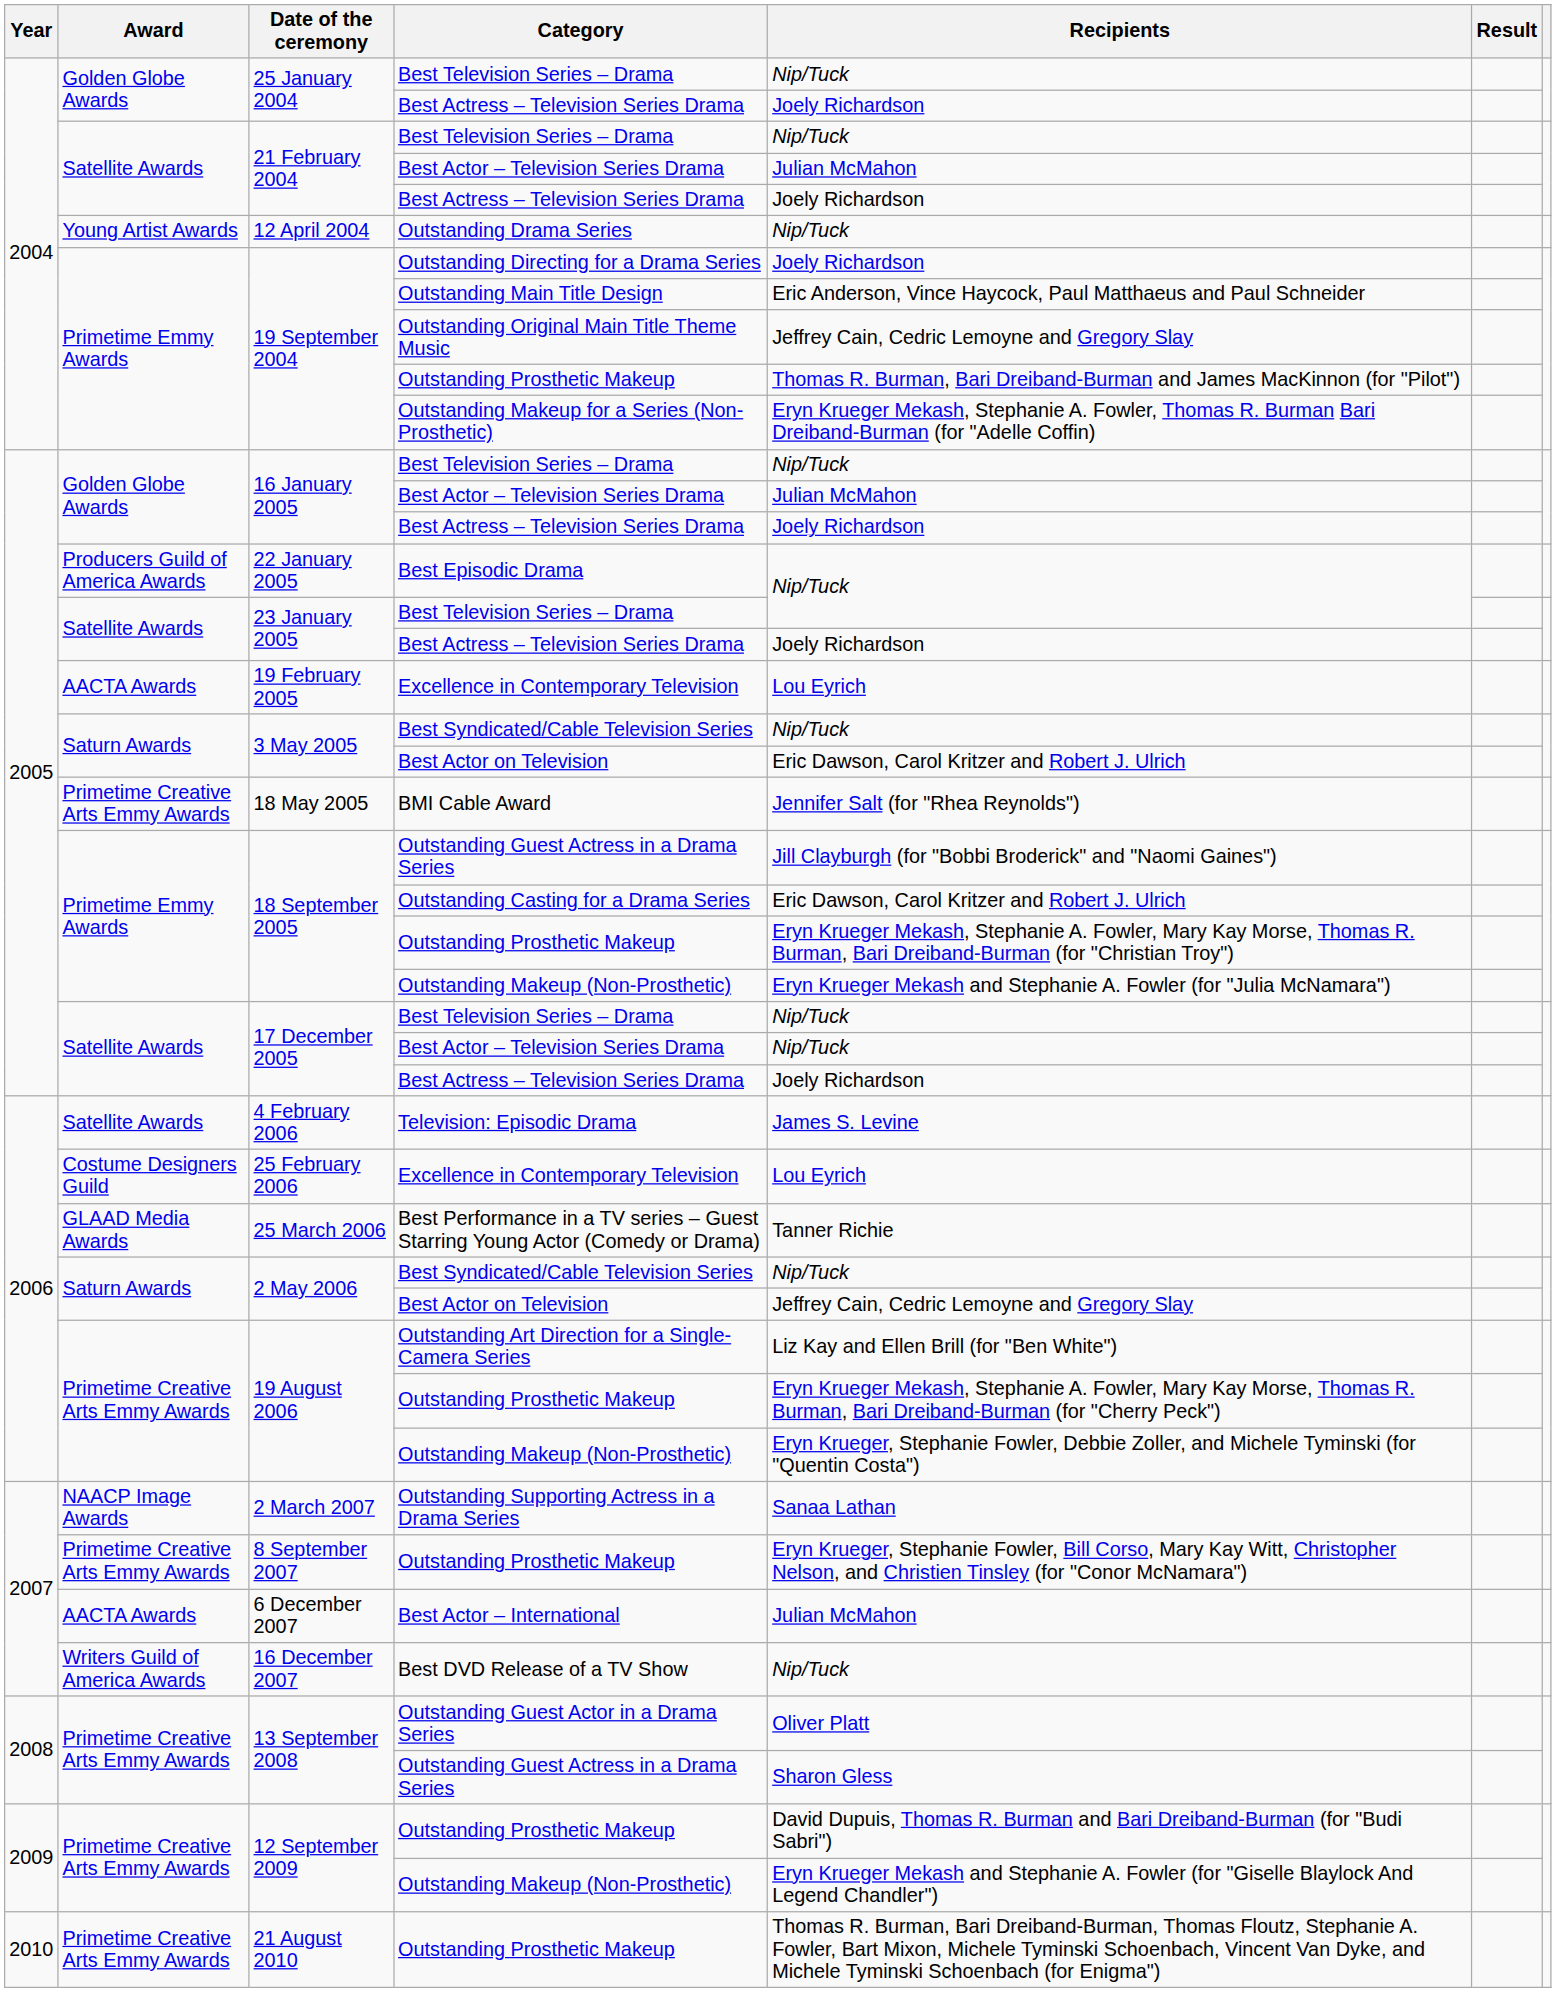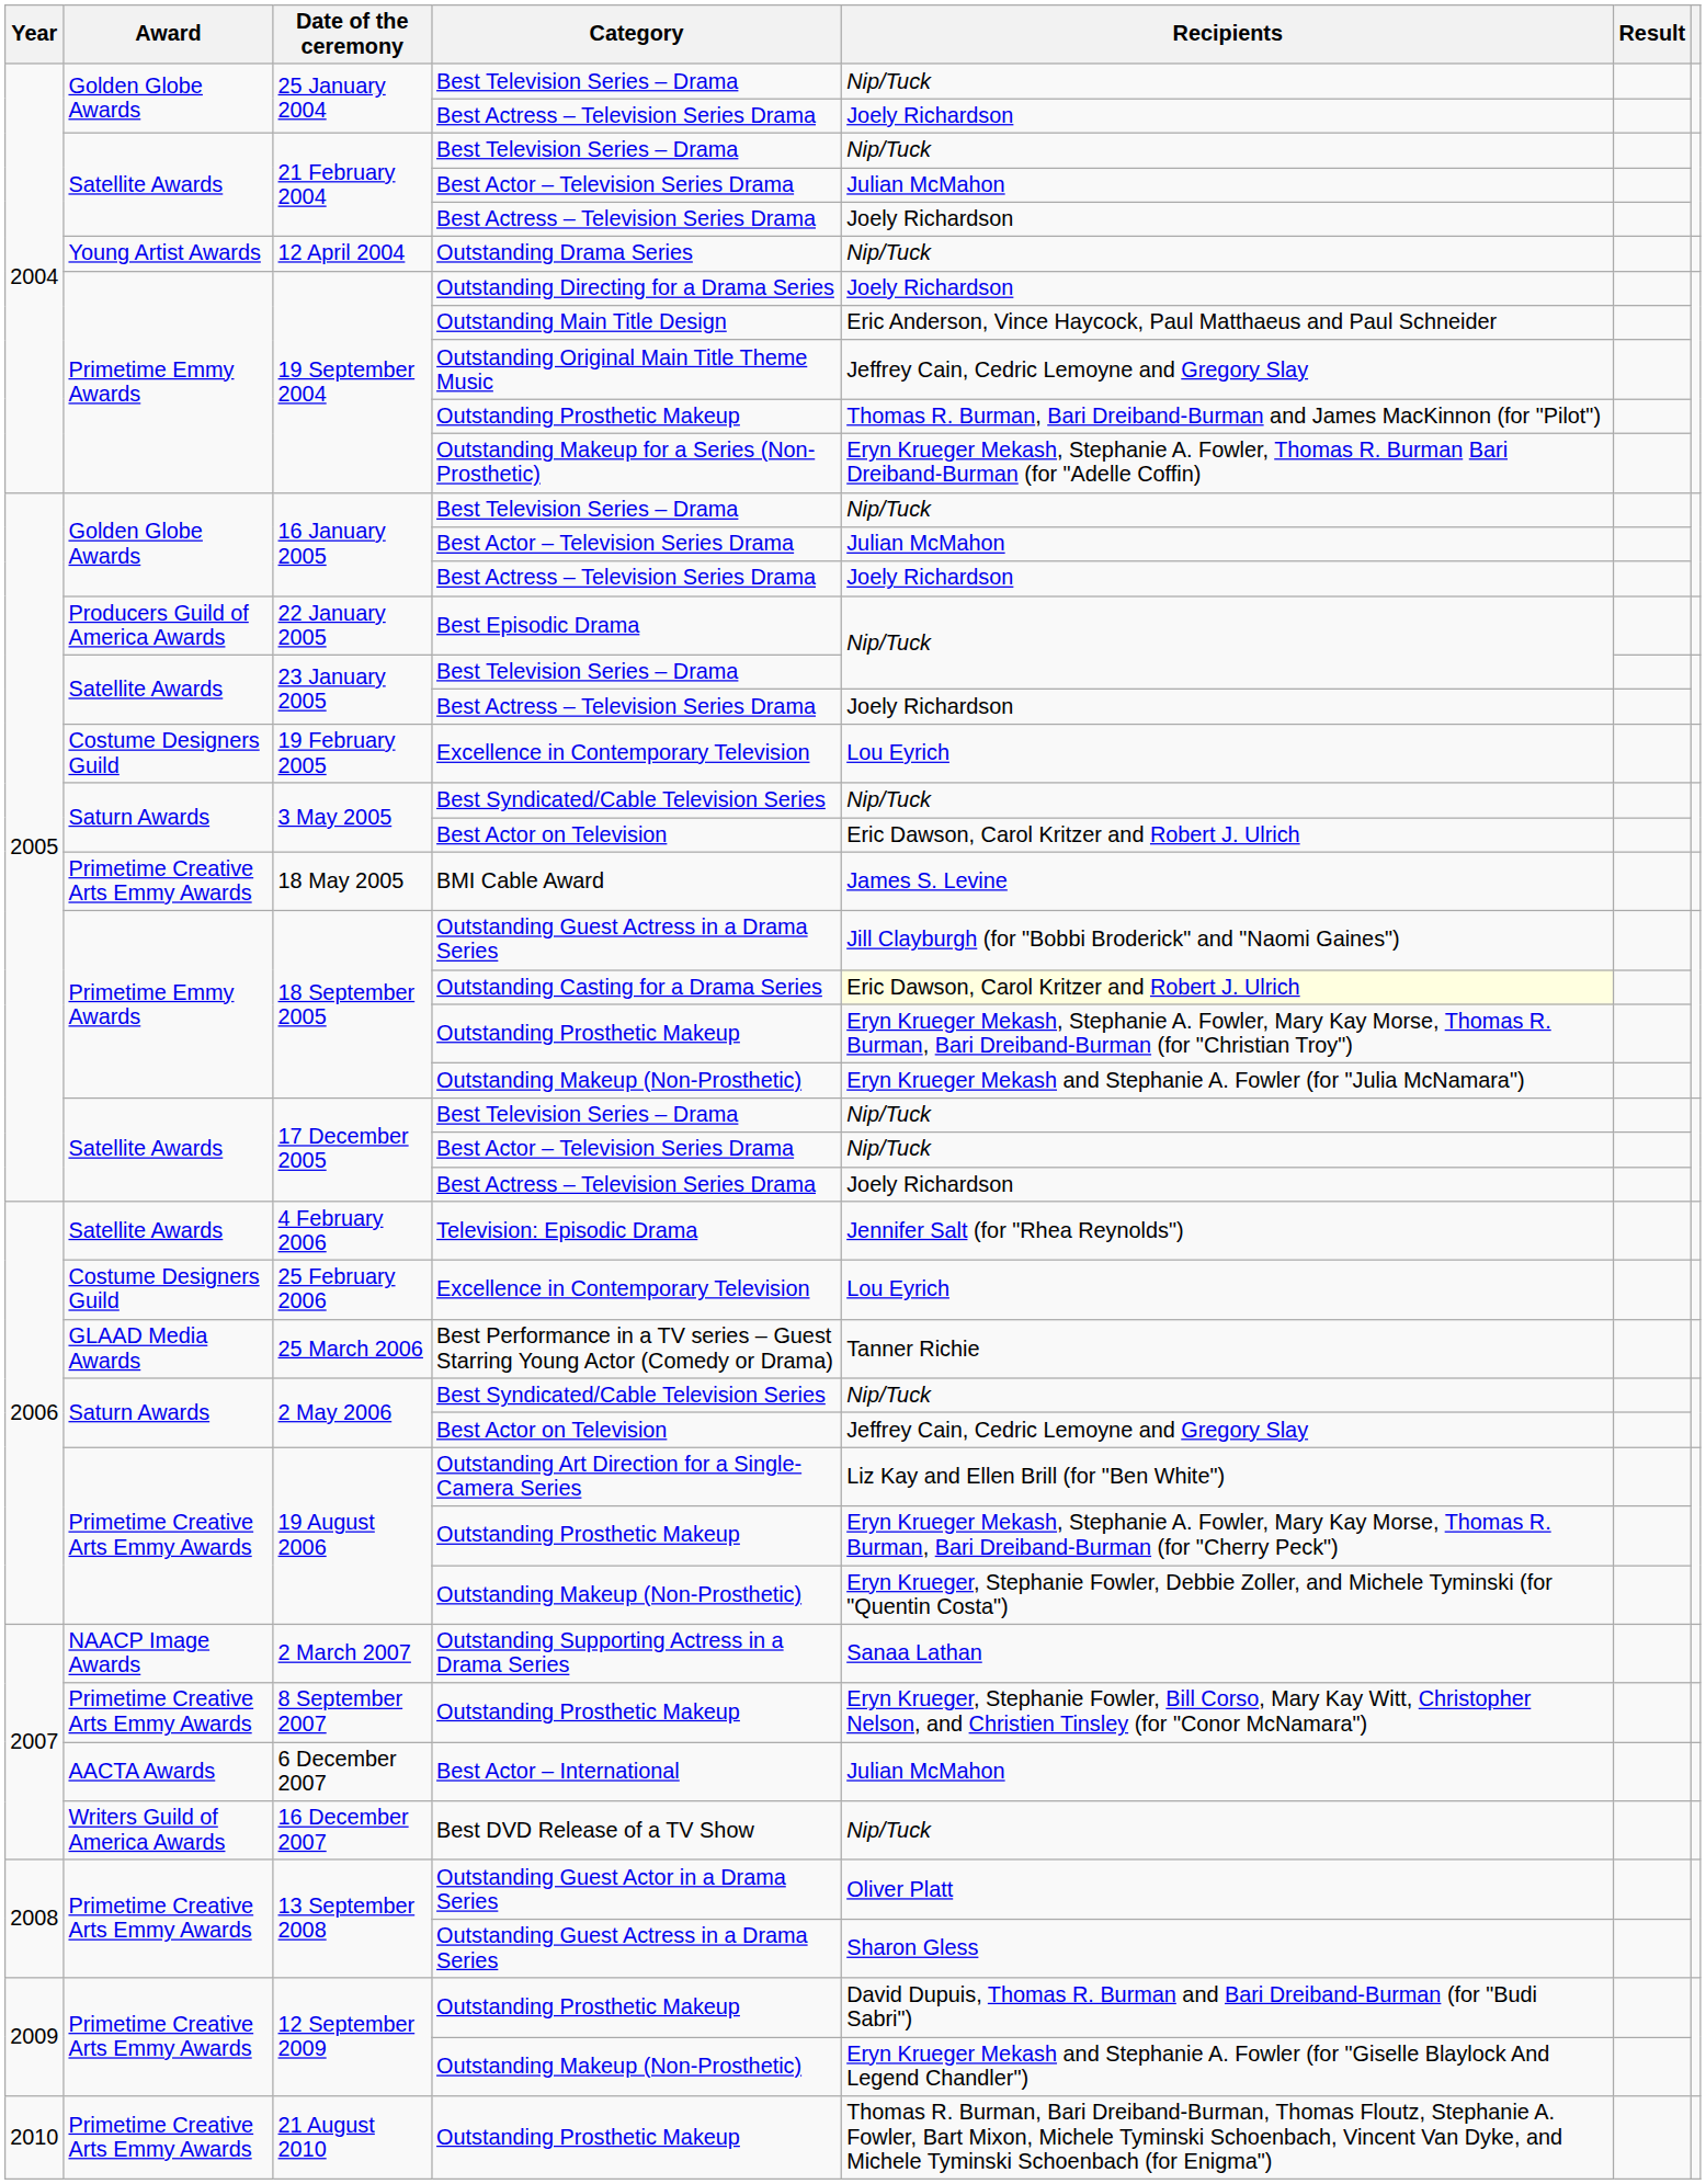19 February 2005 | Award: AACTA Awards -> Costume Designers Guild
18 May 2005 | Recipients: Jennifer Salt (for "Rhea Reynolds") -> James S. Levine
18 September 2005 / Outstanding Casting for a Drama Series | Recipients: no background -> lightyellow background
4 February 2006 | Recipients: James S. Levine -> Jennifer Salt (for "Rhea Reynolds")
